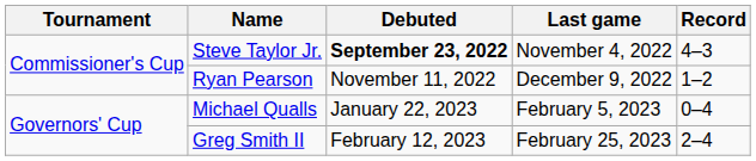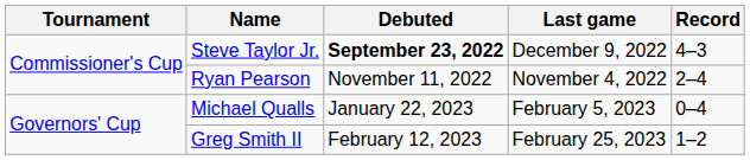Steve Taylor Jr. | Last game: November 4, 2022 -> December 9, 2022
Ryan Pearson | Last game: December 9, 2022 -> November 4, 2022
Ryan Pearson | Record: 1–2 -> 2–4
Greg Smith II | Record: 2–4 -> 1–2
